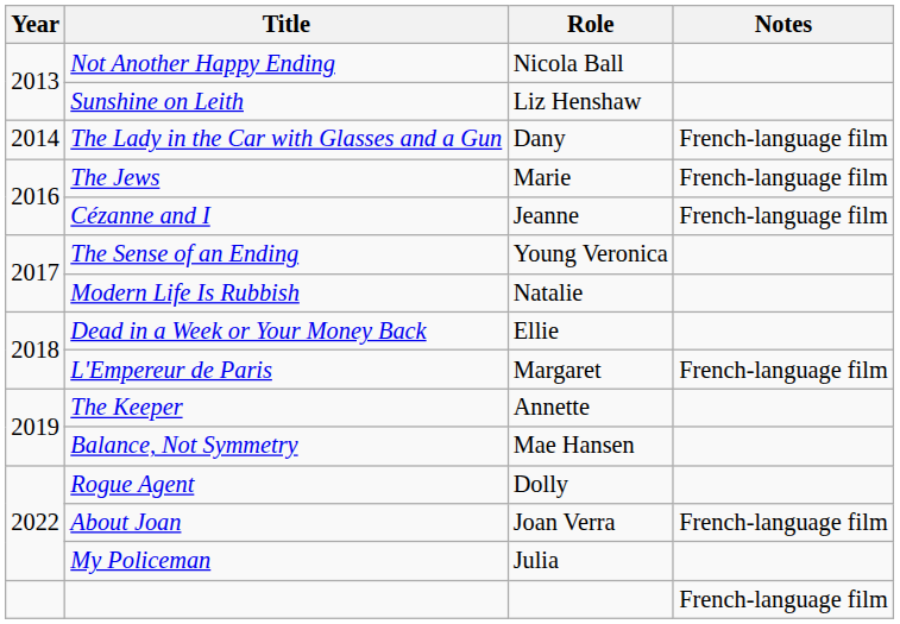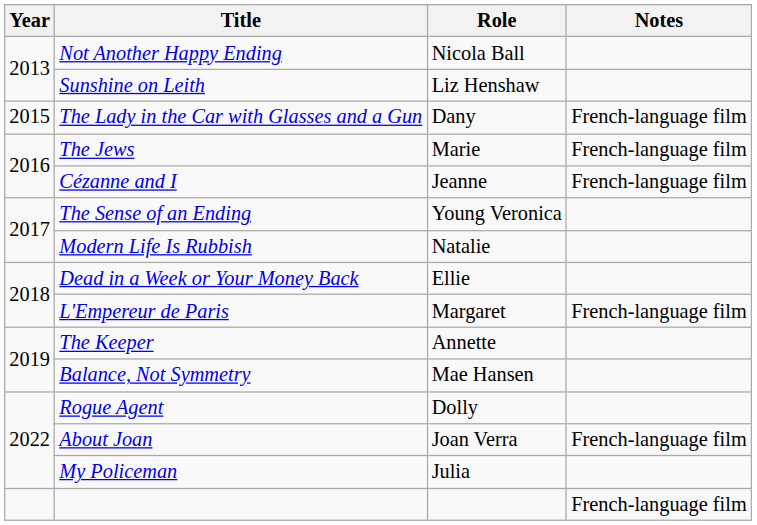The Lady in the Car with Glasses and a Gun | Year: 2014 -> 2015
